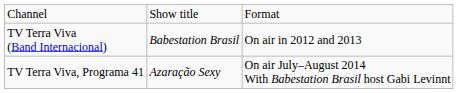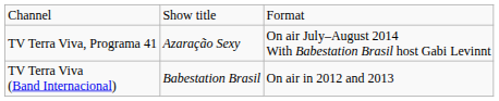rows swapped: TV Terra Viva (Band Internacional) <-> TV Terra Viva, Programa 41
